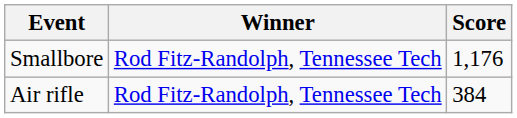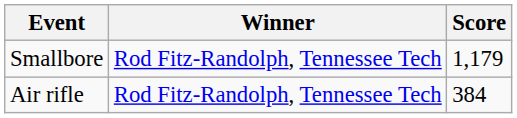Smallbore | Score: 1,176 -> 1,179
